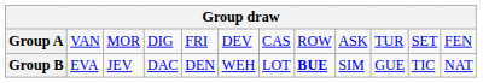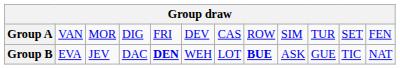Group A | column 9: ASK -> SIM
Group B | column 5: normal -> bold
Group B | column 9: SIM -> ASK
